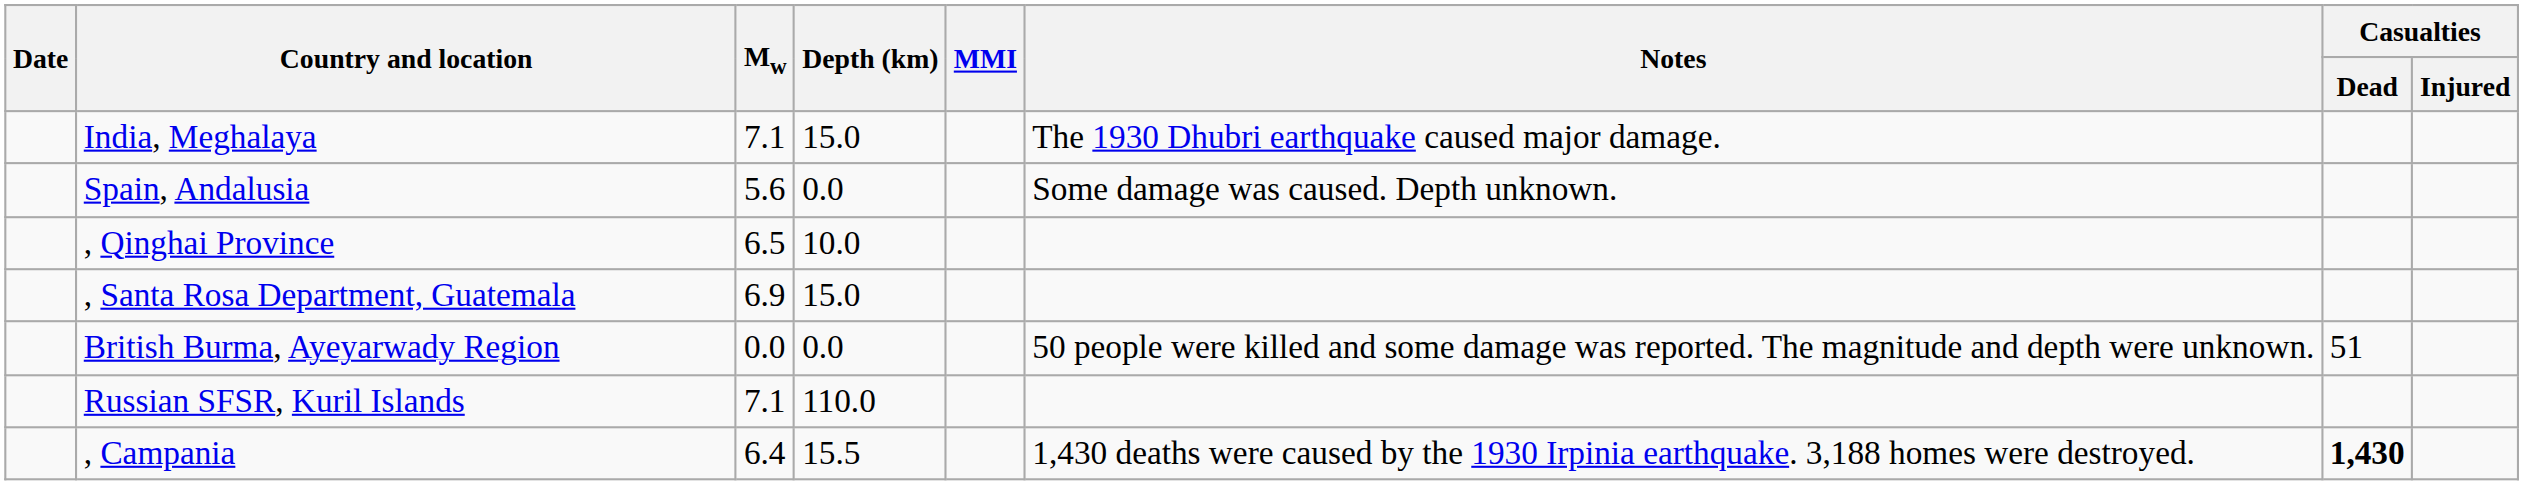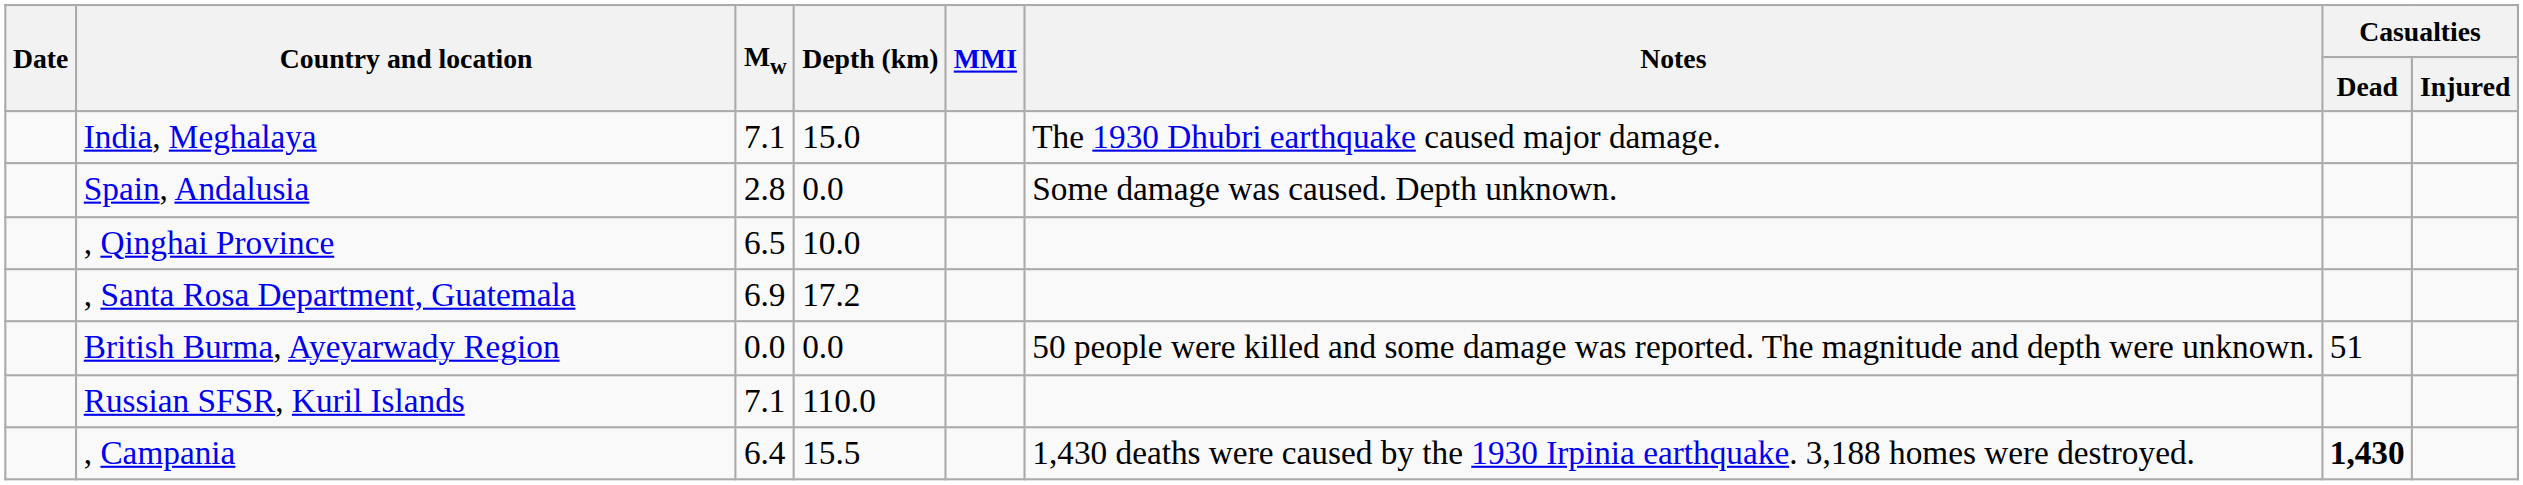Spain, Andalusia | Mw: 5.6 -> 2.8
, Santa Rosa Department, Guatemala | Depth (km): 15.0 -> 17.2
